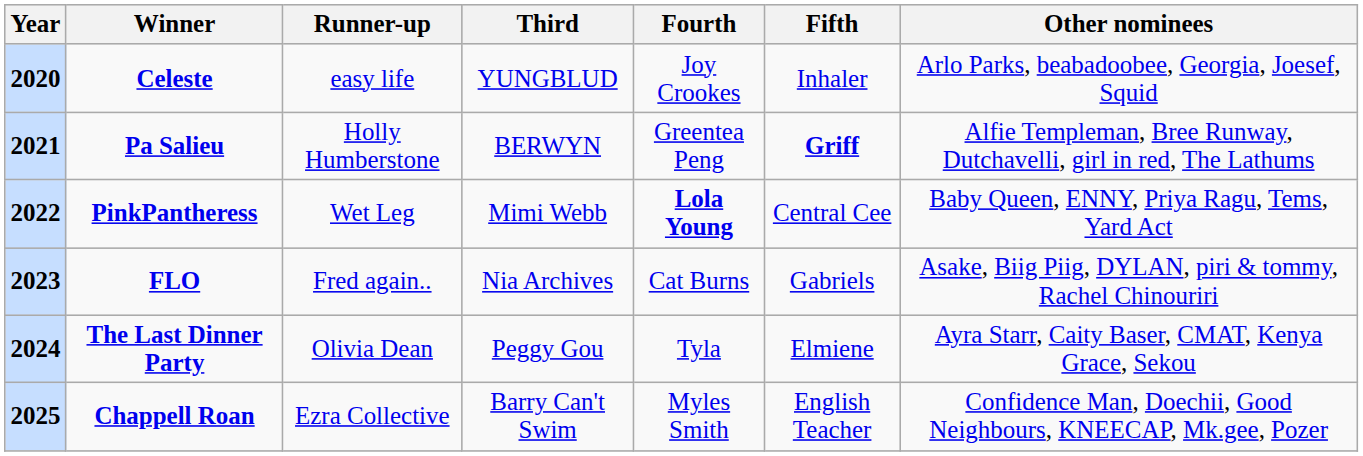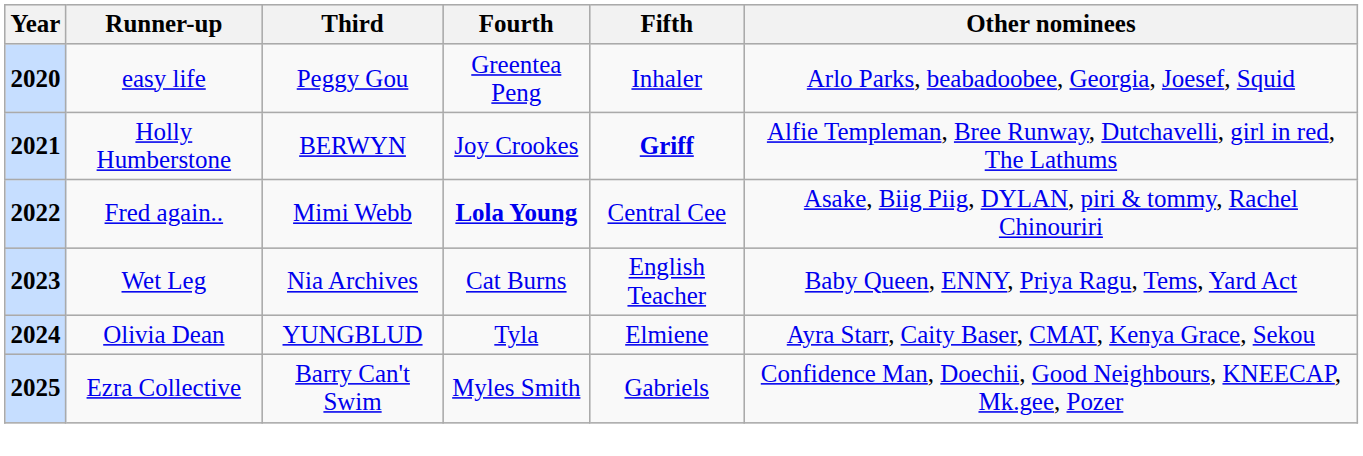- column: Winner | Celeste | Pa Salieu | PinkPantheress | FLO | The Last Dinner Party | Chappell Roan
2020 | Third: YUNGBLUD -> Peggy Gou
2020 | Fourth: Joy Crookes -> Greentea Peng
2021 | Fourth: Greentea Peng -> Joy Crookes
2022 | Runner-up: Wet Leg -> Fred again..
2022 | Other nominees: Baby Queen, ENNY, Priya Ragu, Tems, Yard Act -> Asake, Biig Piig, DYLAN, piri & tommy, Rachel Chinouriri
2023 | Runner-up: Fred again.. -> Wet Leg
2023 | Fifth: Gabriels -> English Teacher
2023 | Other nominees: Asake, Biig Piig, DYLAN, piri & tommy, Rachel Chinouriri -> Baby Queen, ENNY, Priya Ragu, Tems, Yard Act
2024 | Third: Peggy Gou -> YUNGBLUD
2025 | Fifth: English Teacher -> Gabriels
